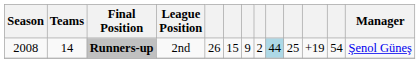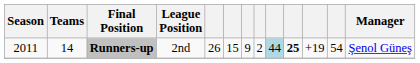Runners-up | Season: 2008 -> 2011
Runners-up | column 10: normal -> bold
